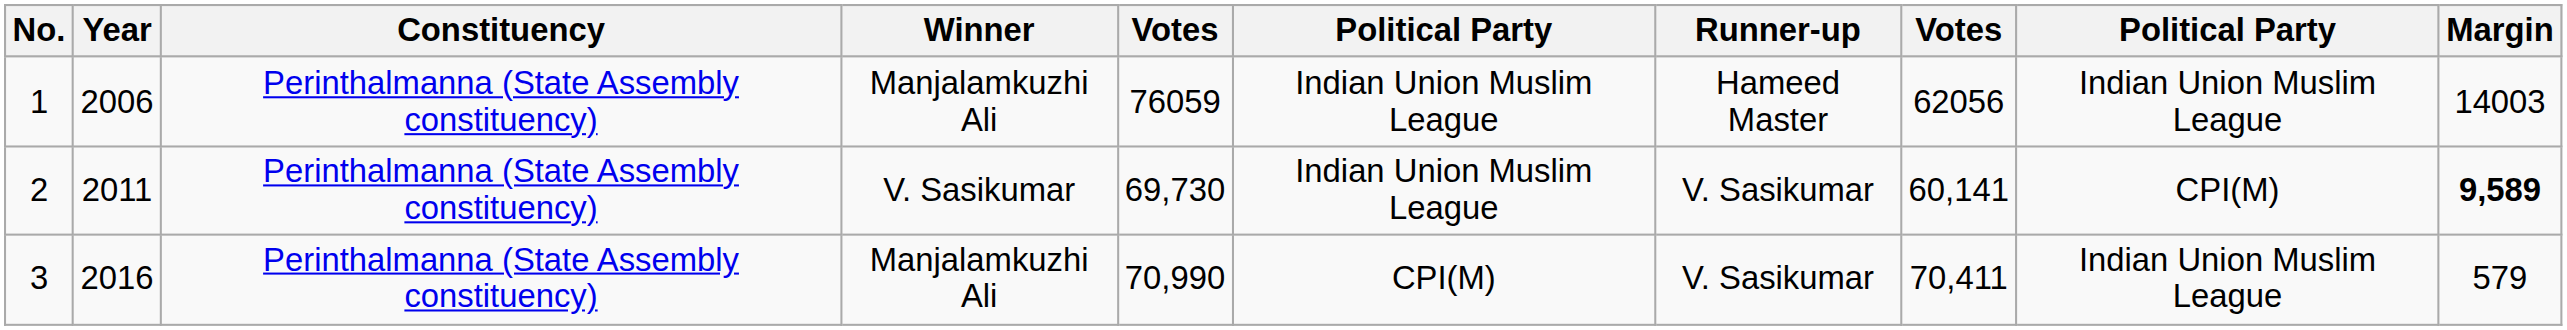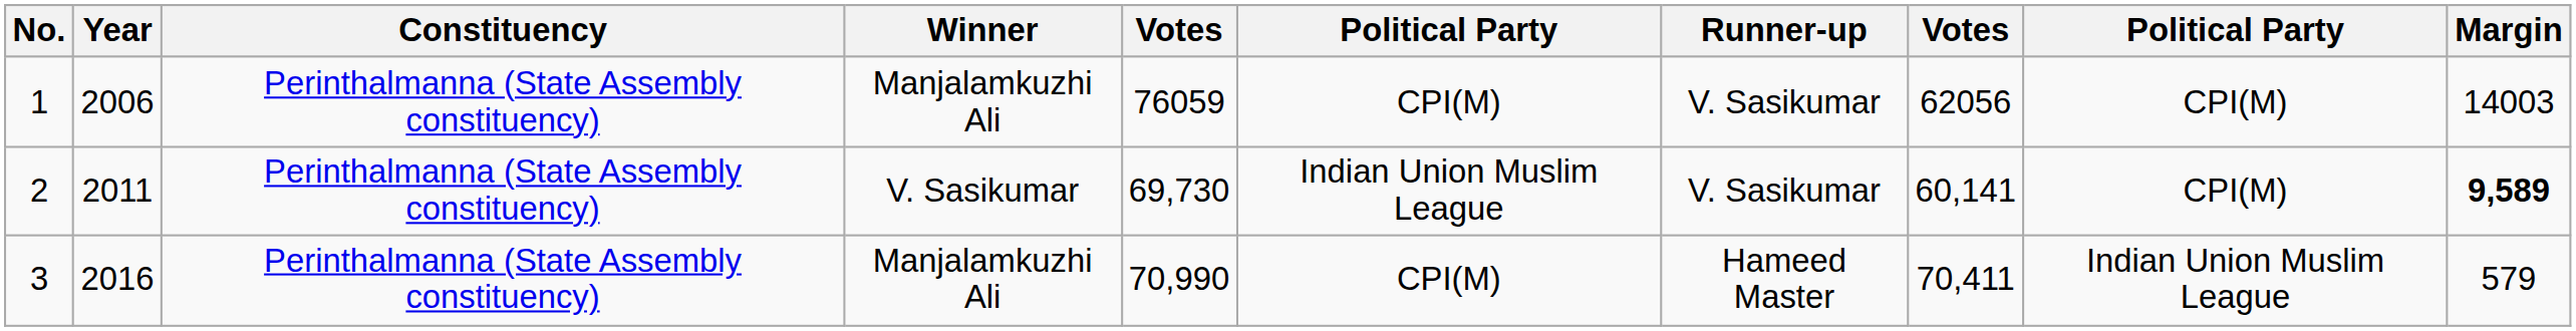1 | column 6: Indian Union Muslim League -> CPI(M)
1 | Runner-up: Hameed Master -> V. Sasikumar
1 | column 9: Indian Union Muslim League -> CPI(M)
3 | Runner-up: V. Sasikumar -> Hameed Master
